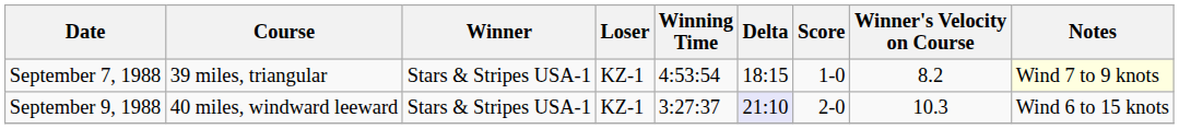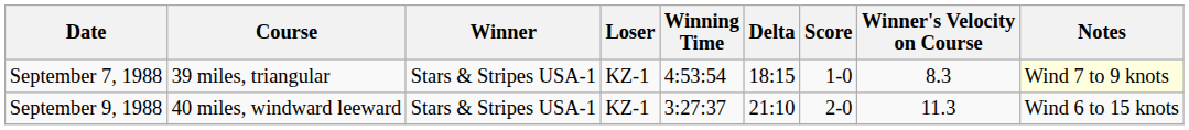September 7, 1988 | Winner's Velocity on Course: 8.2 -> 8.3
September 9, 1988 | Delta: lavender background -> no background
September 9, 1988 | Winner's Velocity on Course: 10.3 -> 11.3
